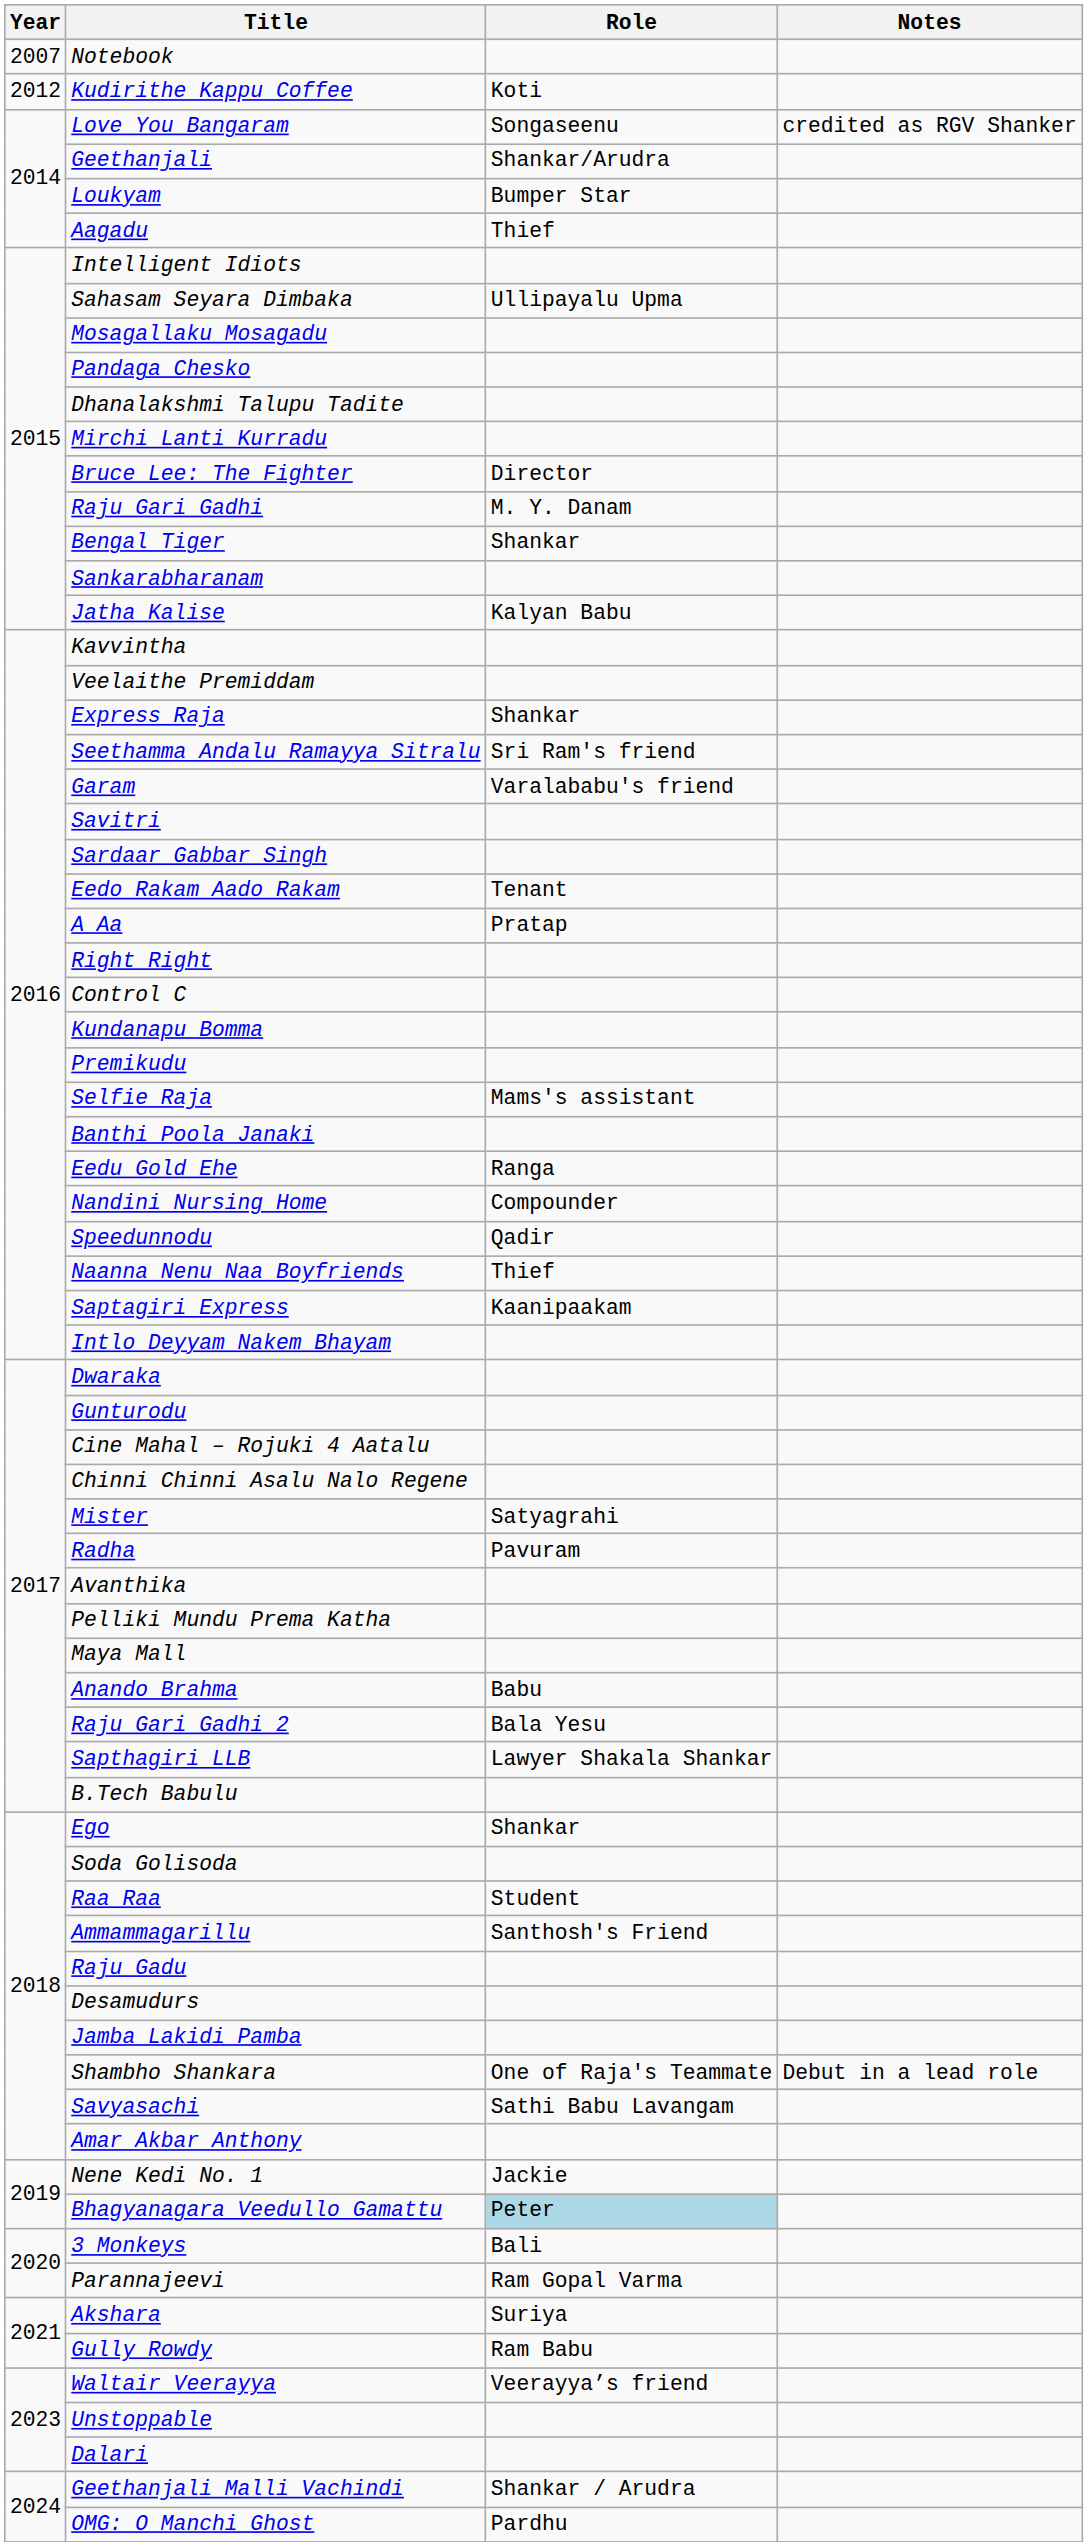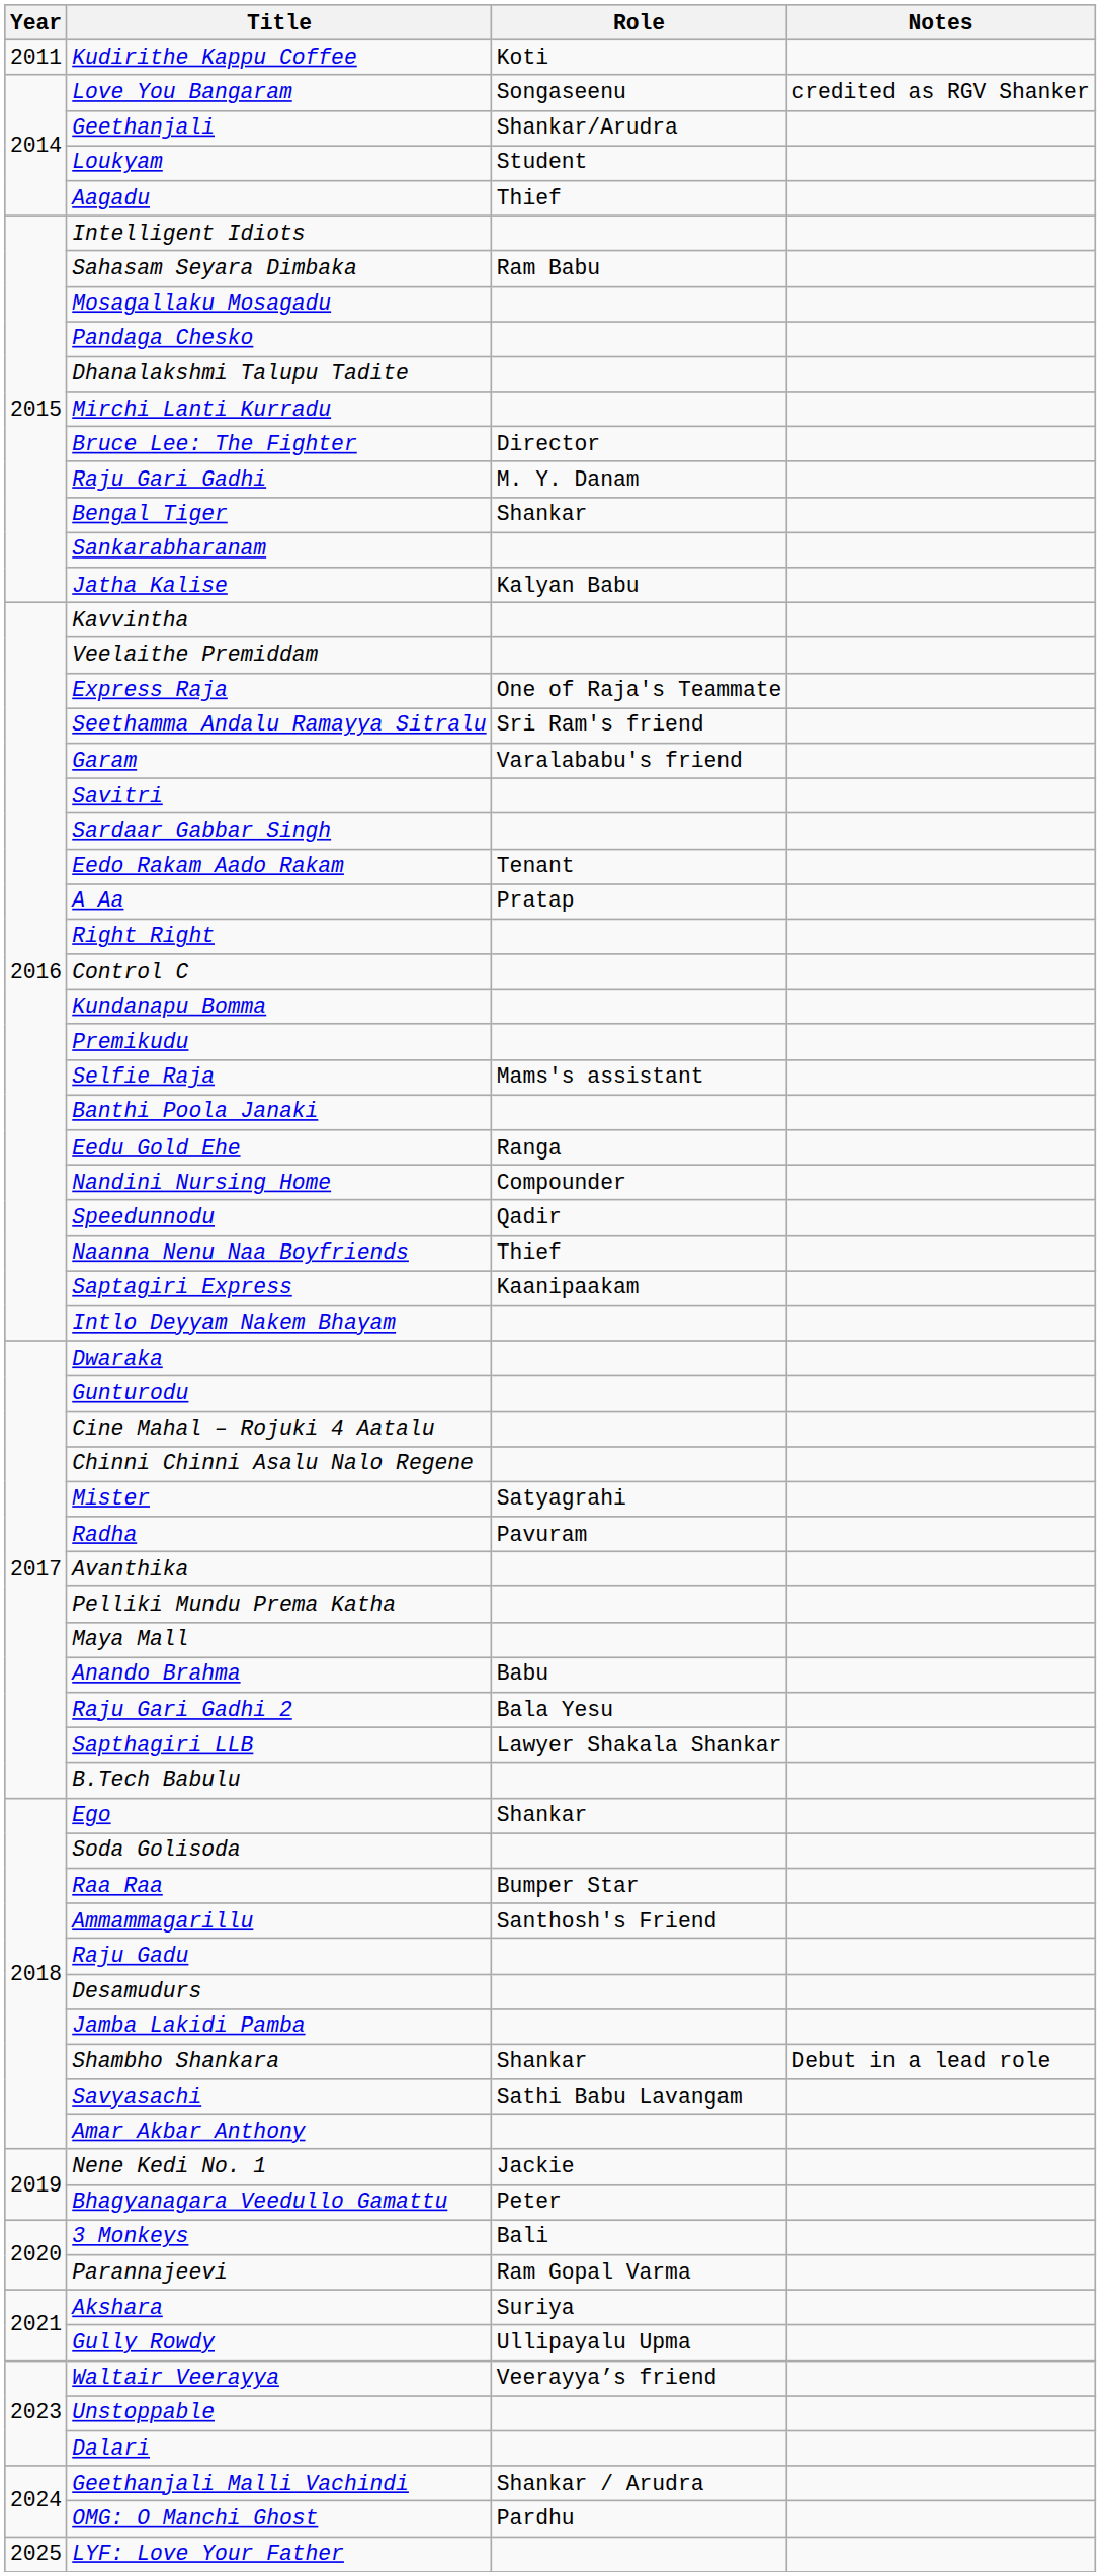- row: 2007 | Notebook
Kudirithe Kappu Coffee | Year: 2012 -> 2011
Loukyam | Role: Bumper Star -> Student
Sahasam Seyara Dimbaka | Role: Ullipayalu Upma -> Ram Babu
Express Raja | Role: Shankar -> One of Raja's Teammate
Raa Raa | Role: Student -> Bumper Star
Shambho Shankara | Role: One of Raja's Teammate -> Shankar
Bhagyanagara Veedullo Gamattu | Role: lightblue background -> no background
Gully Rowdy | Role: Ram Babu -> Ullipayalu Upma
+ row: 2025 | LYF: Love Your Father
